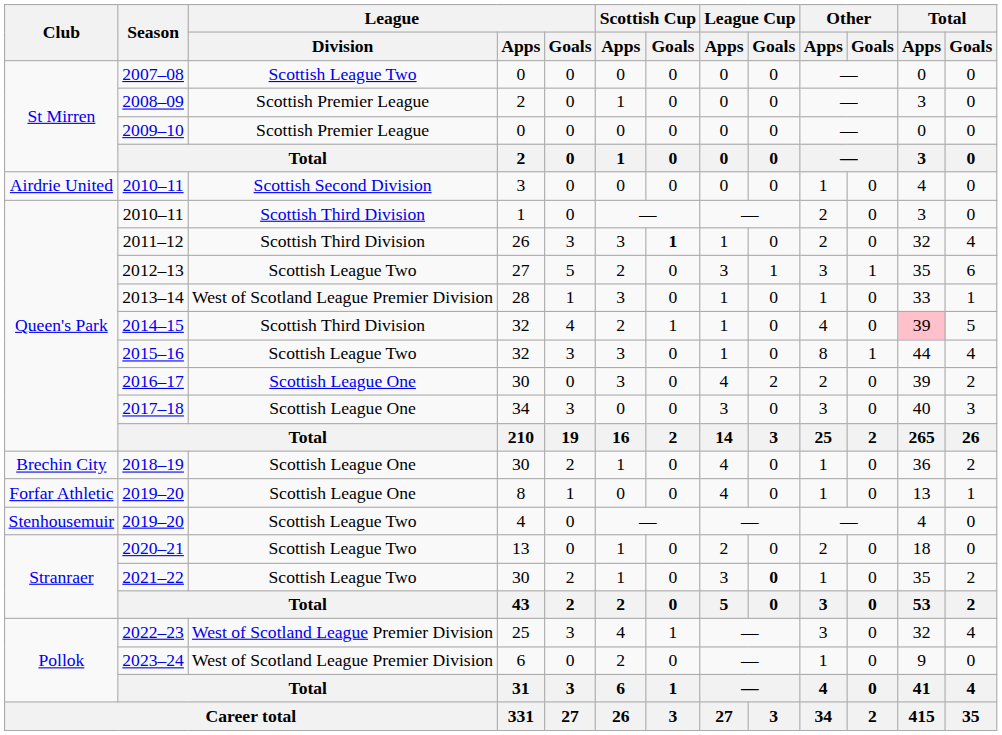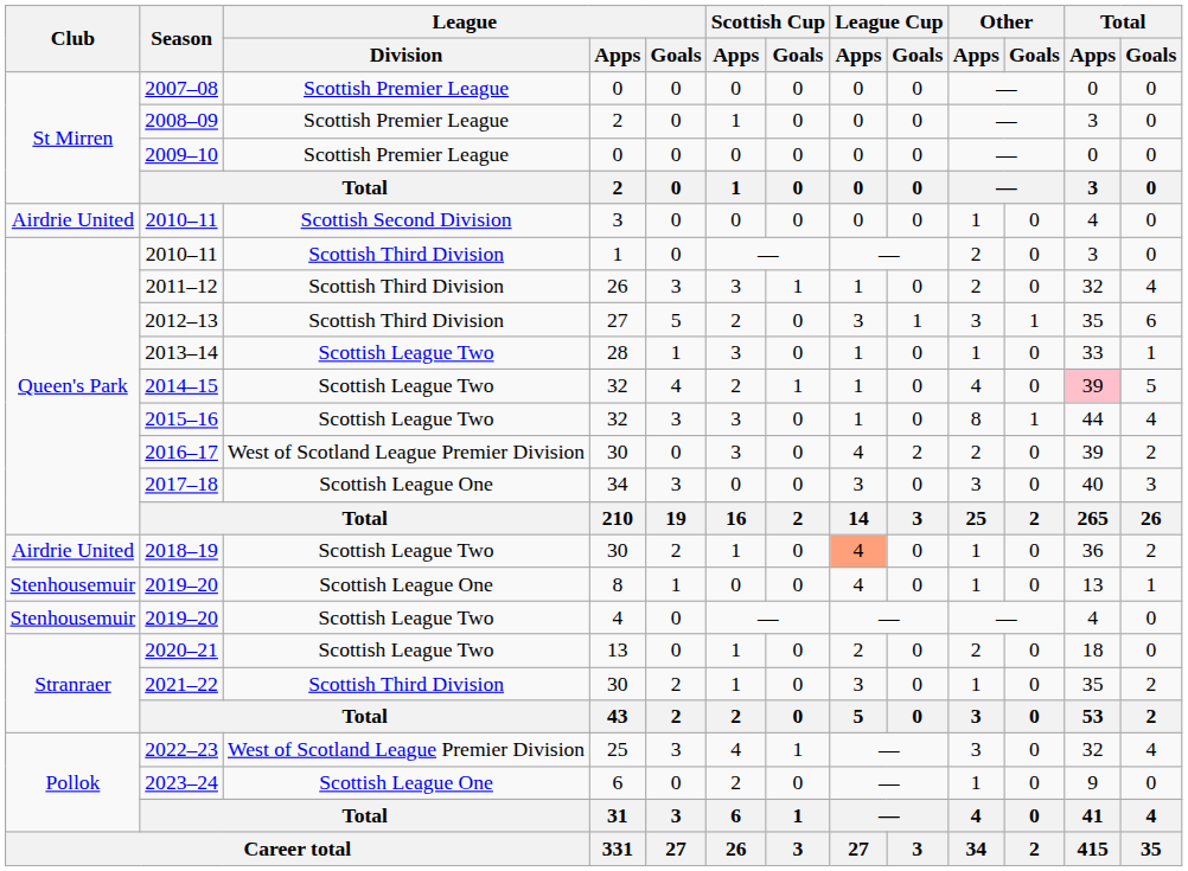2007–08 | League / Division: Scottish League Two -> Scottish Premier League
2011–12 | Scottish Cup / Goals: bold -> normal
2012–13 | League / Division: Scottish League Two -> Scottish Third Division
2013–14 | League / Division: West of Scotland League Premier Division -> Scottish League Two
2014–15 | League / Division: Scottish Third Division -> Scottish League Two
2016–17 | League / Division: Scottish League One -> West of Scotland League Premier Division
2018–19 | Club: Brechin City -> Airdrie United
2018–19 | League / Division: Scottish League One -> Scottish League Two
2018–19 | League Cup / Apps: no background -> lightsalmon background
2019–20 / 8 | Club: Forfar Athletic -> Stenhousemuir
2021–22 | League / Division: Scottish League Two -> Scottish Third Division
2021–22 | League Cup / Goals: bold -> normal
2023–24 | League / Division: West of Scotland League Premier Division -> Scottish League One
